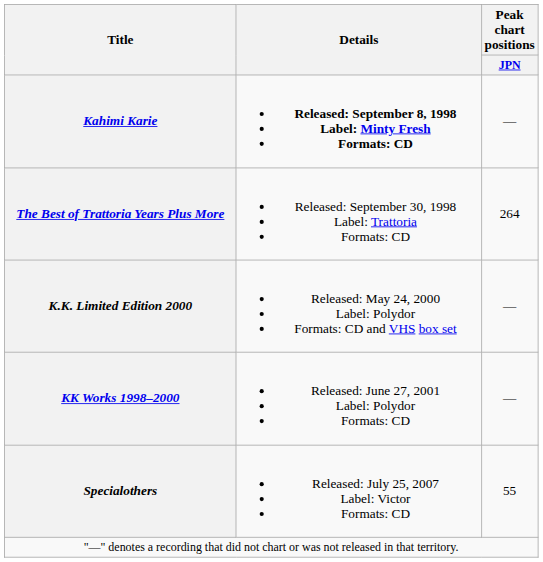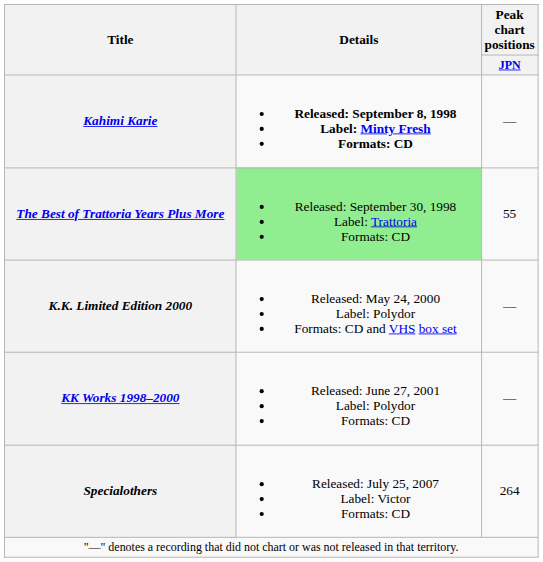The Best of Trattoria Years Plus More | Details: no background -> lightgreen background
The Best of Trattoria Years Plus More | Peak chart positions / JPN: 264 -> 55
Specialothers | Peak chart positions / JPN: 55 -> 264
